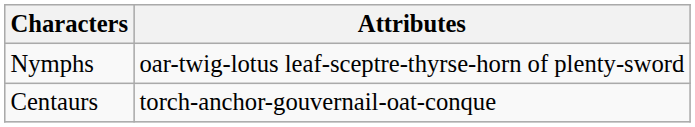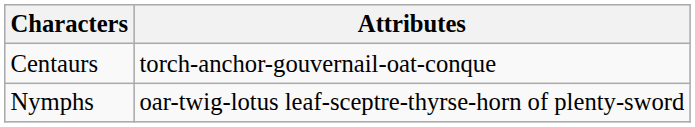rows swapped: Centaurs <-> Nymphs
